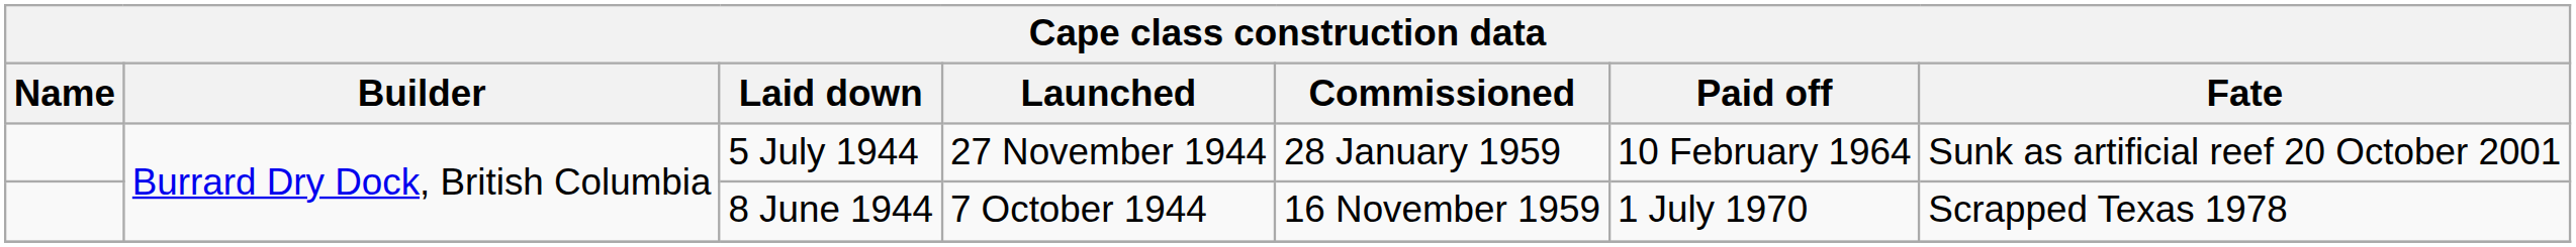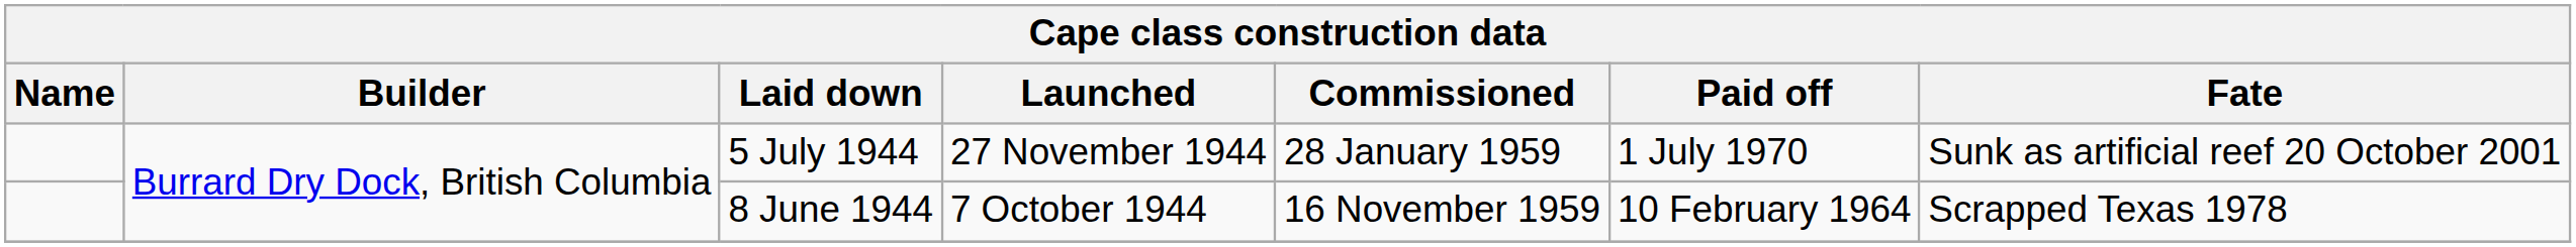5 July 1944 | Paid off: 10 February 1964 -> 1 July 1970
8 June 1944 | Paid off: 1 July 1970 -> 10 February 1964
